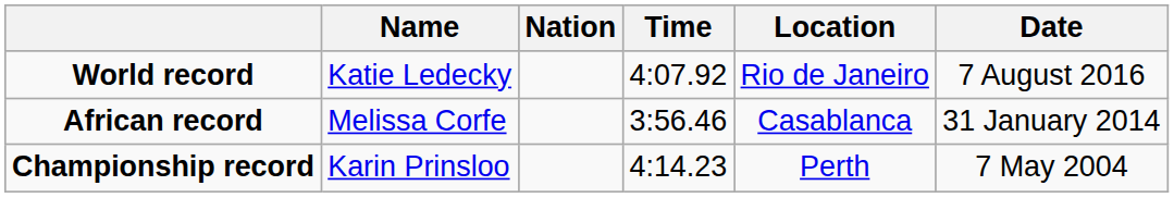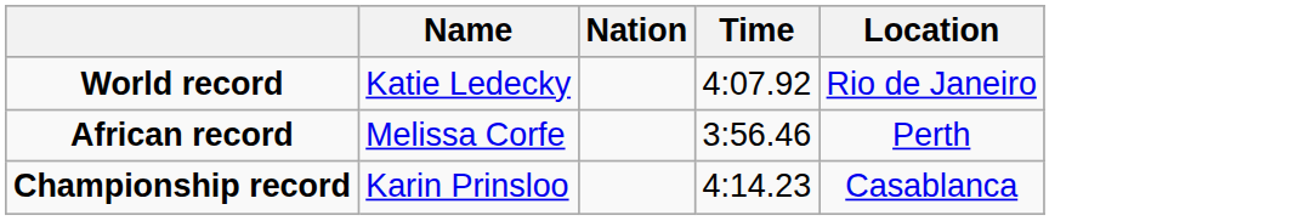- column: Date | 7 August 2016 | 31 January 2014 | 7 May 2004
African record | Location: Casablanca -> Perth
Championship record | Location: Perth -> Casablanca
